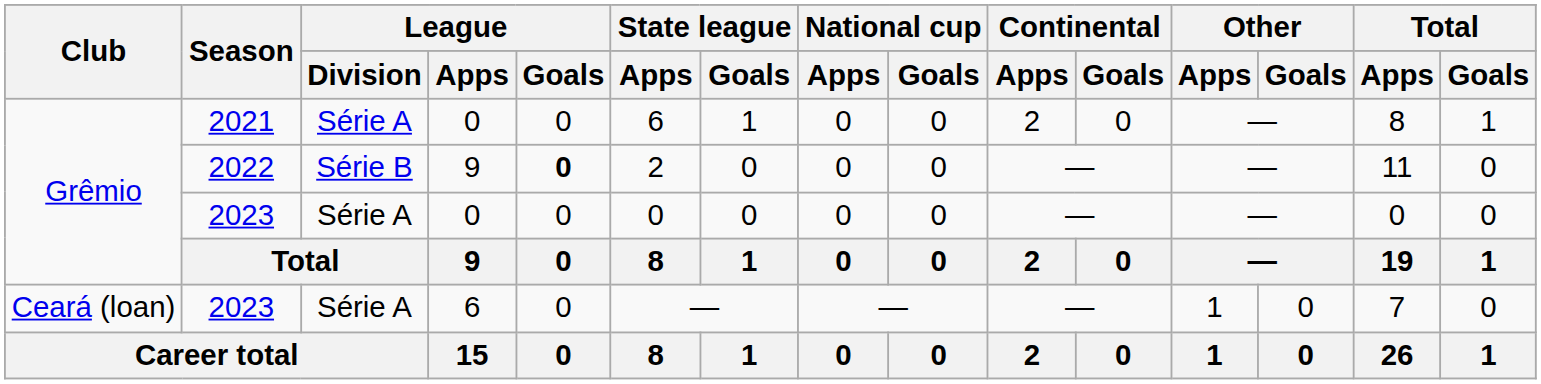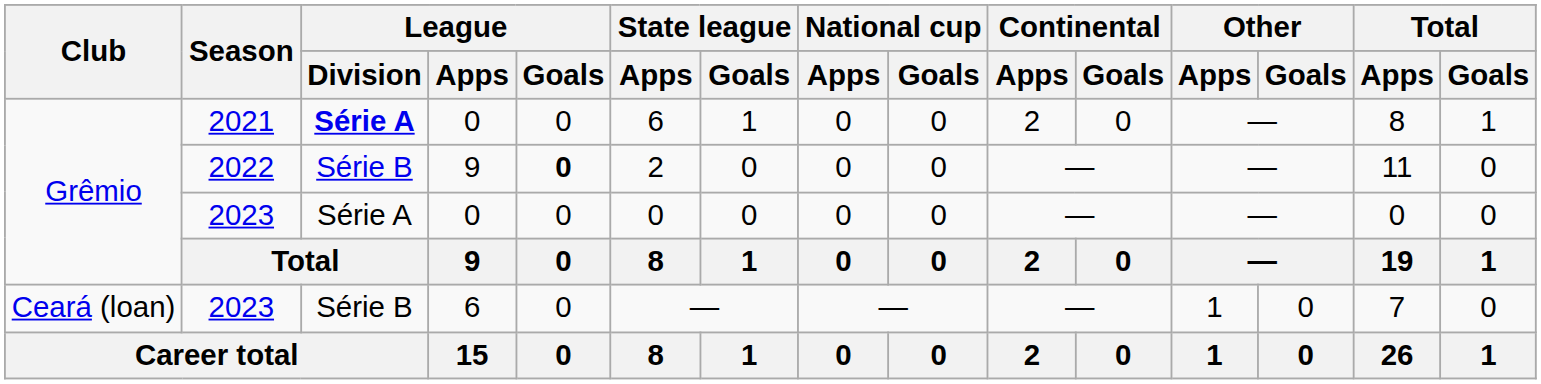2021 | League / Division: normal -> bold
2023 / 6 | League / Division: Série A -> Série B
